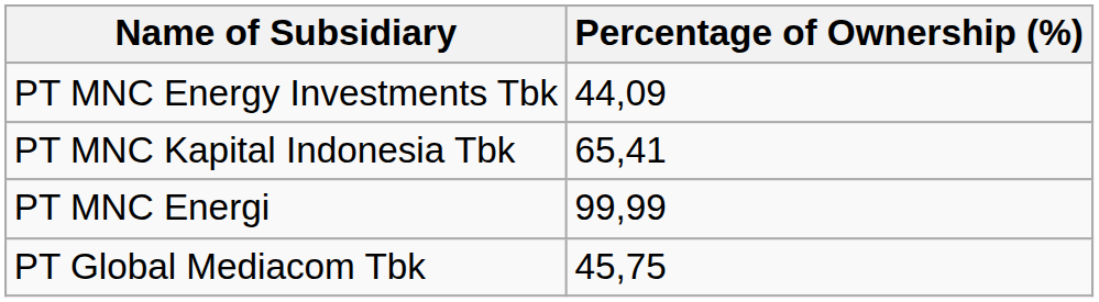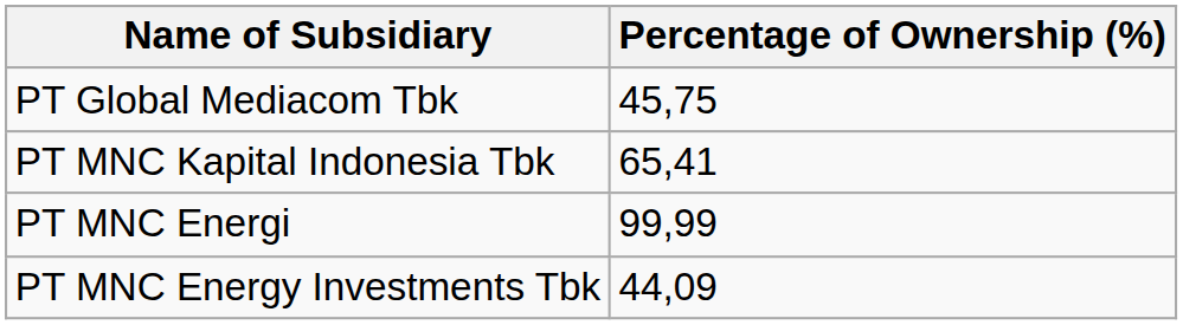rows swapped: PT Global Mediacom Tbk <-> PT MNC Energy Investments Tbk
